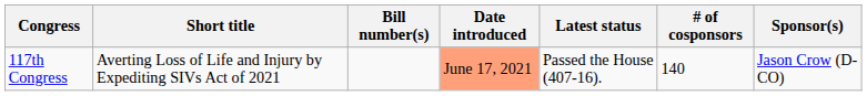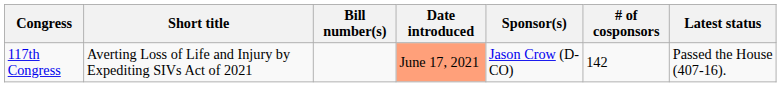columns swapped: Sponsor(s) <-> Latest status
117th Congress | # of cosponsors: 140 -> 142
